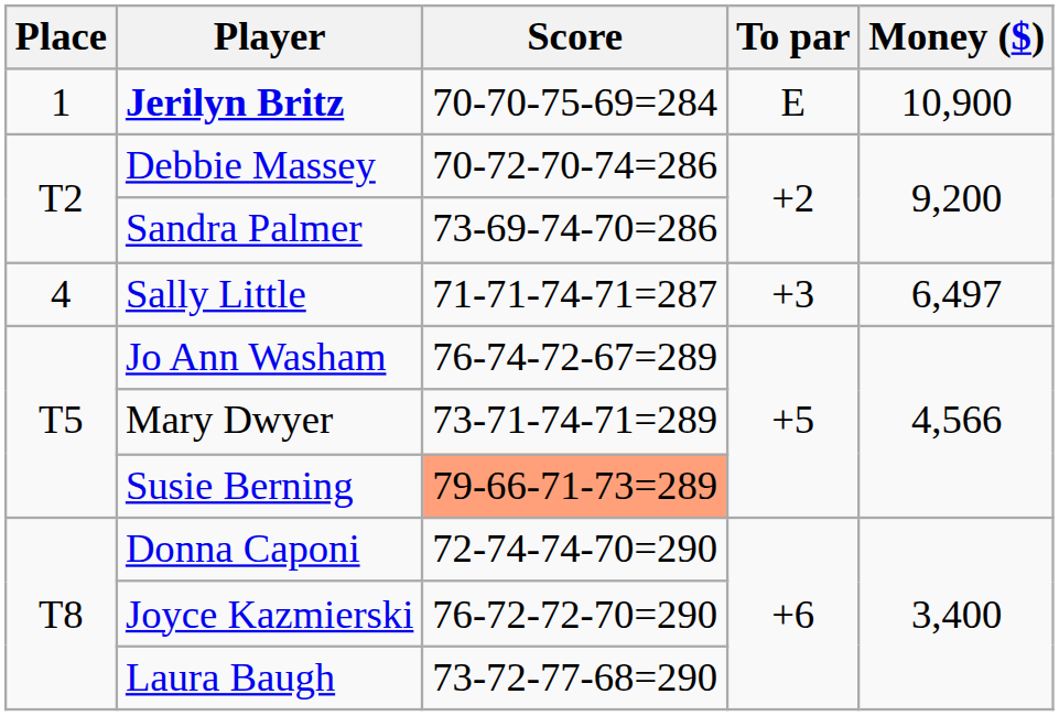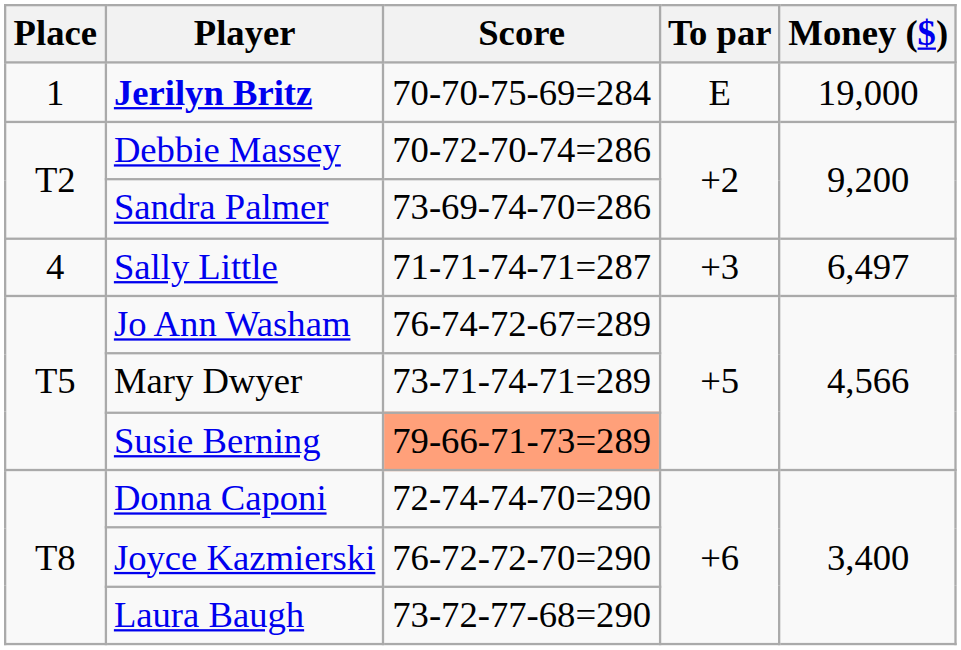Jerilyn Britz | Money ($): 10,900 -> 19,000
